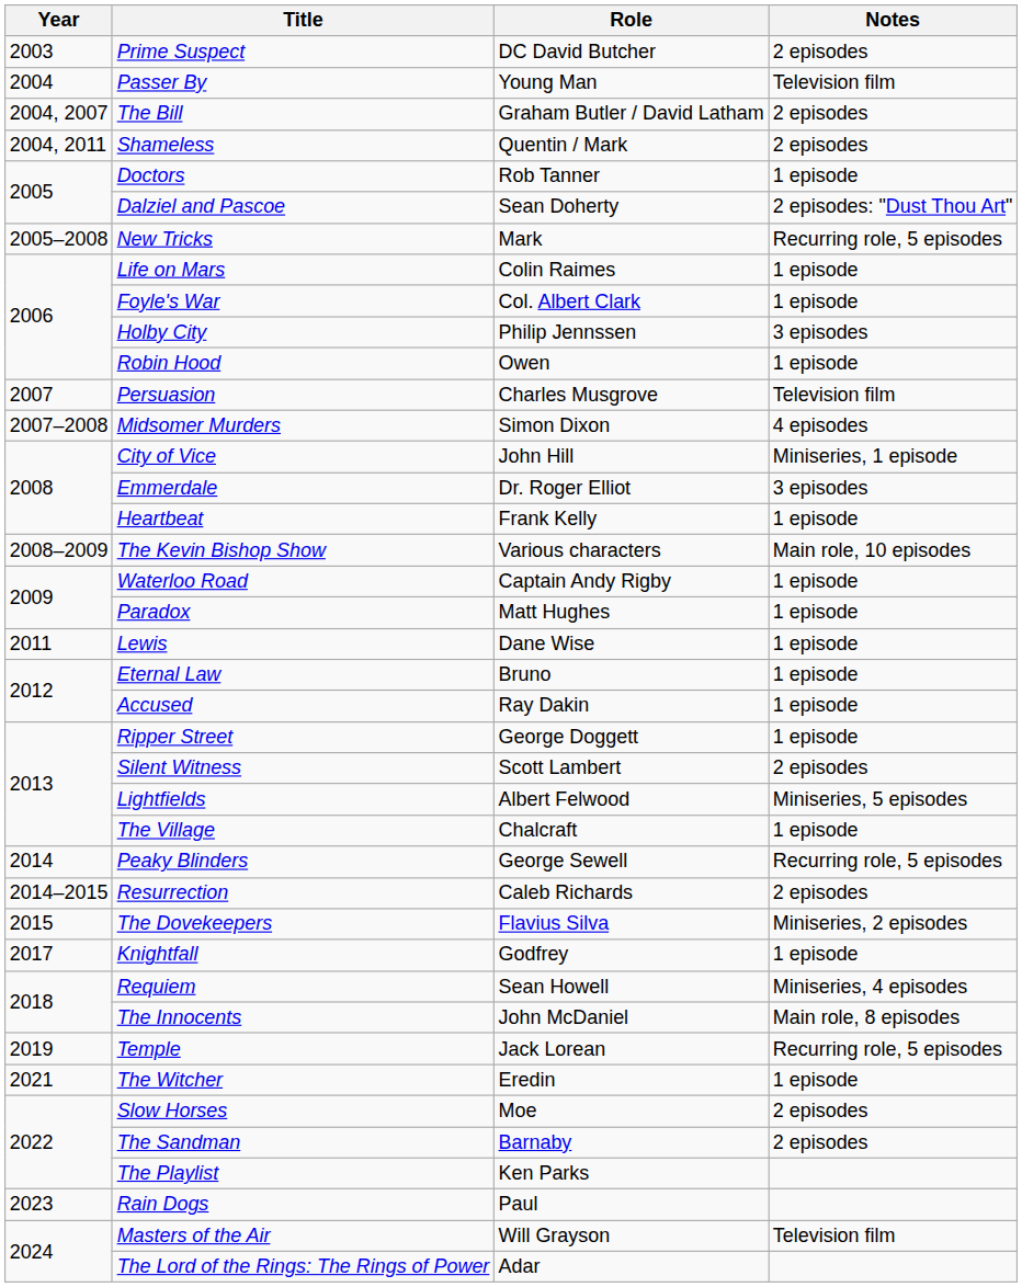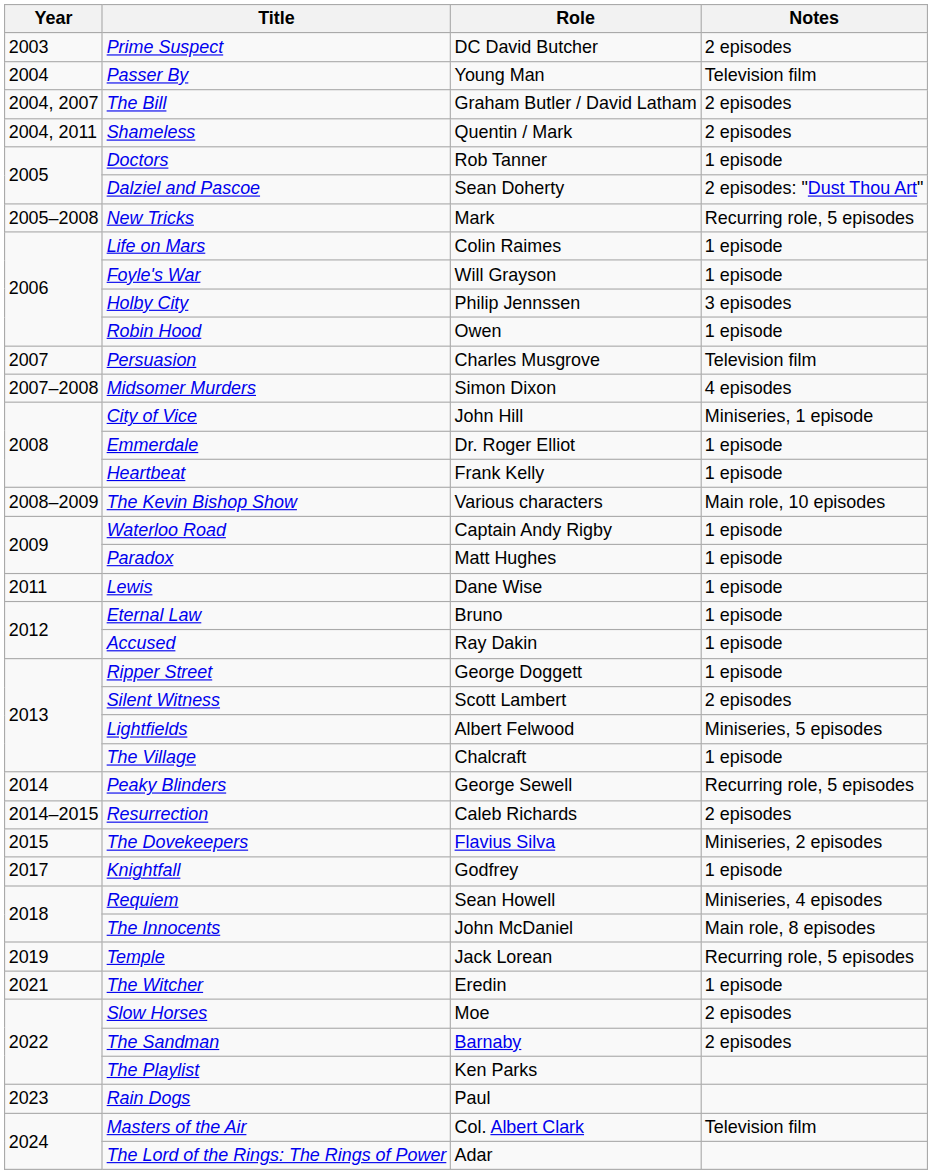Foyle's War | Role: Col. Albert Clark -> Will Grayson
Emmerdale | Notes: 3 episodes -> 1 episode
Masters of the Air | Role: Will Grayson -> Col. Albert Clark
